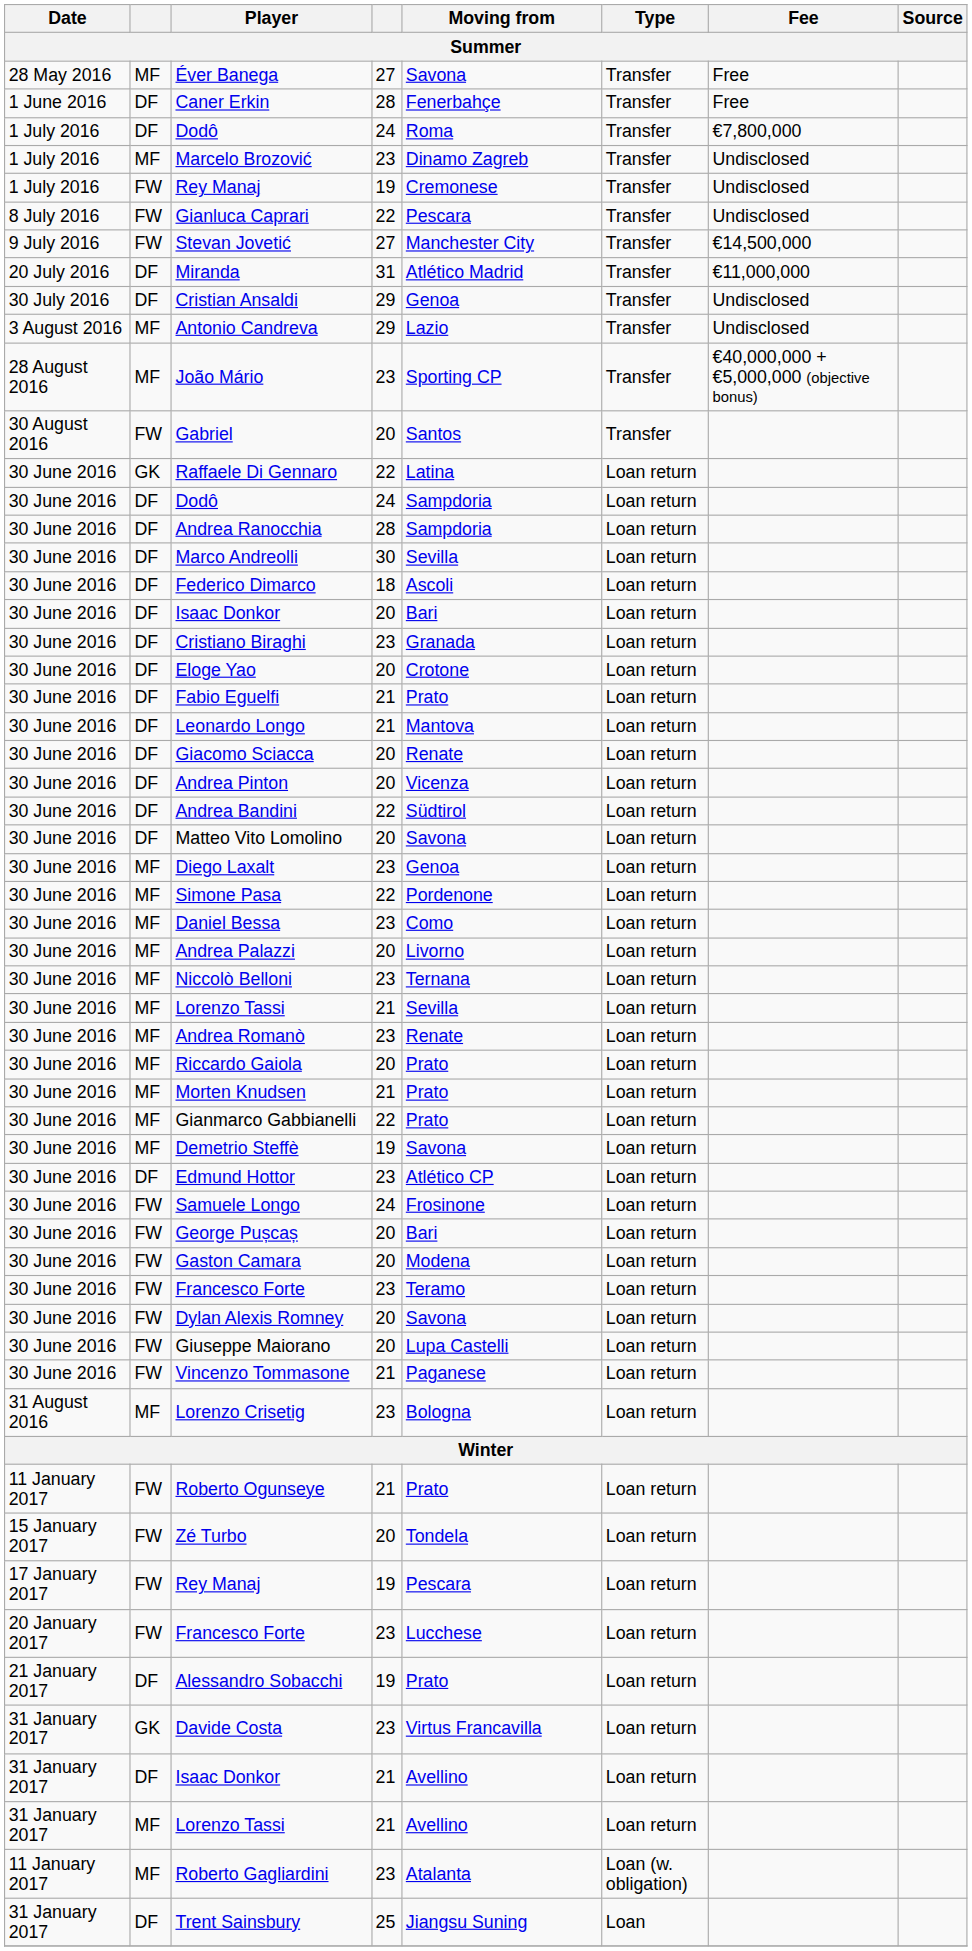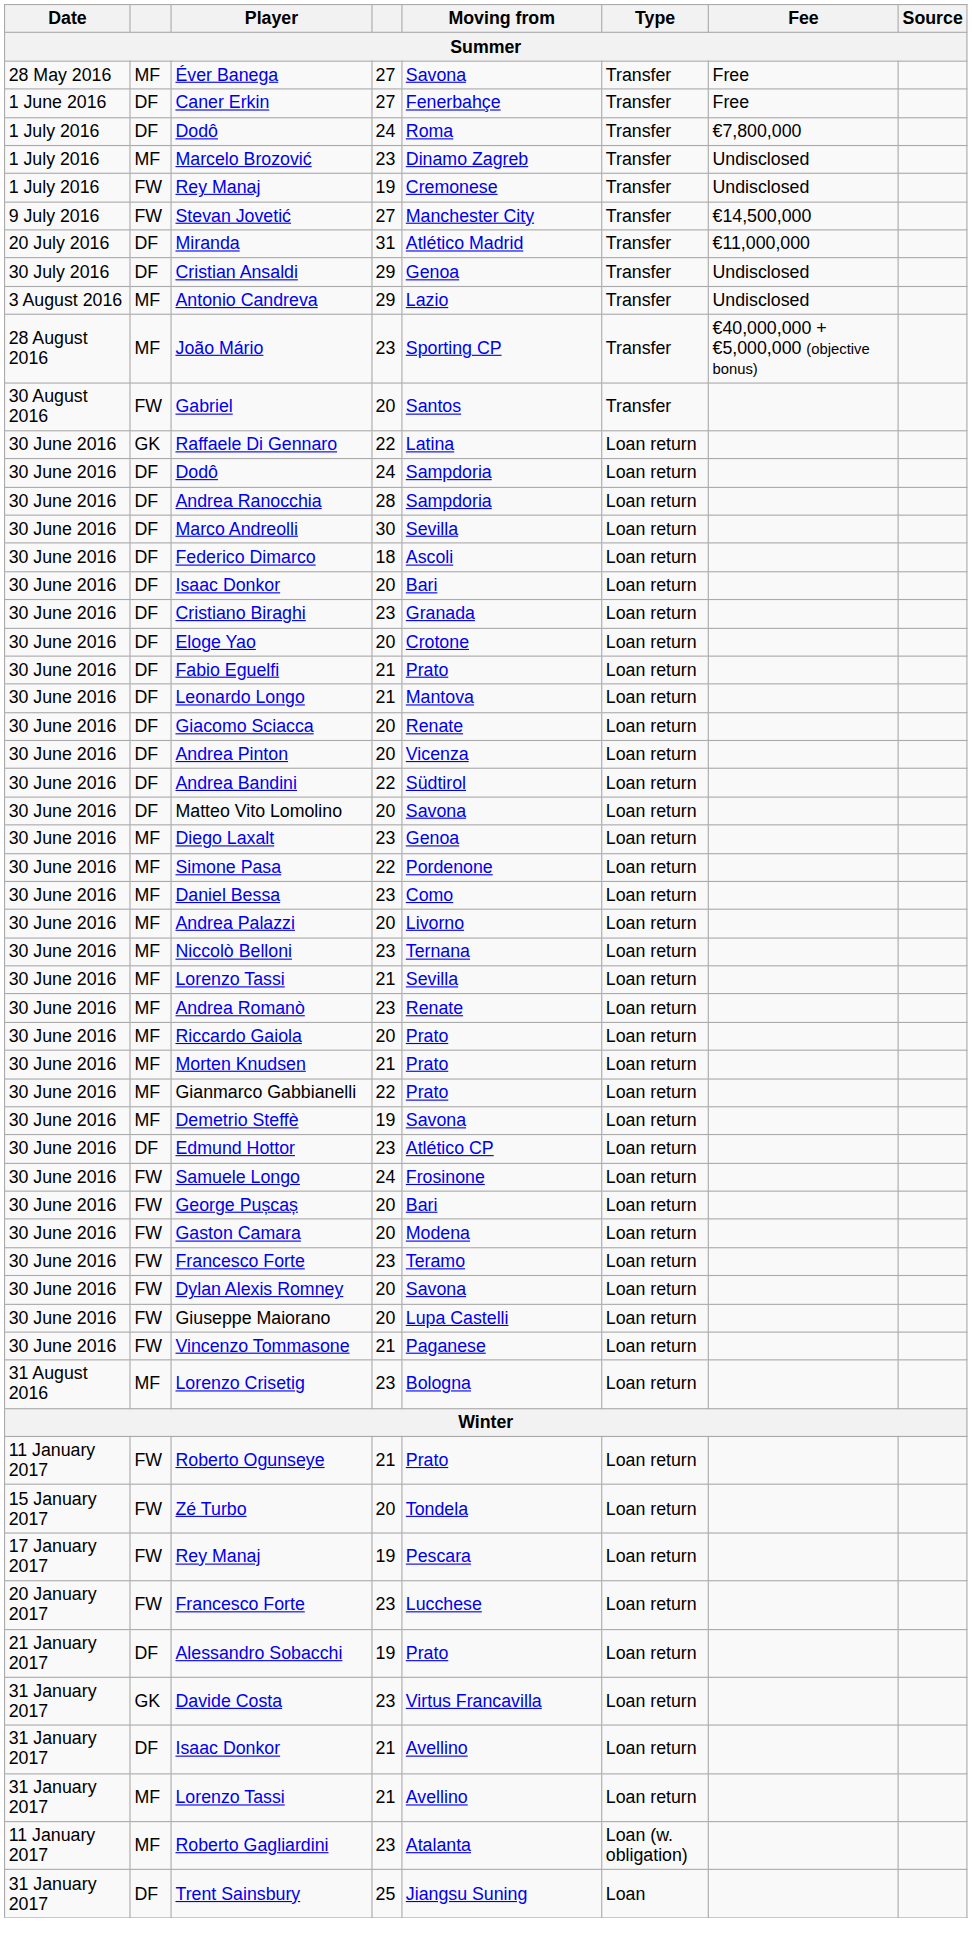Caner Erkin | column 4: 28 -> 27
- row: 8 July 2016 | FW | Gianluca Caprari | 22 | Pescara | Transfer | Undisclosed
